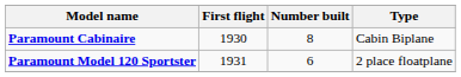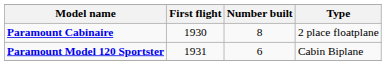Paramount Cabinaire | Type: Cabin Biplane -> 2 place floatplane
Paramount Model 120 Sportster | Type: 2 place floatplane -> Cabin Biplane
